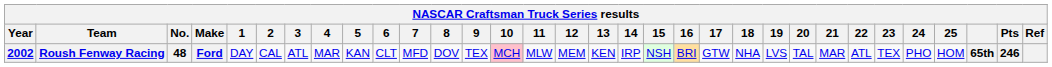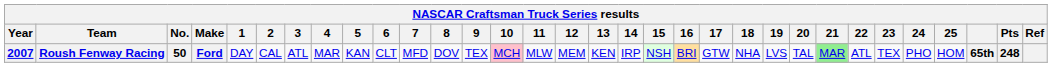Roush Fenway Racing | Year: 2002 -> 2007
Roush Fenway Racing | No.: 48 -> 50
Roush Fenway Racing | 21: no background -> lightgreen background
Roush Fenway Racing | Pts: 246 -> 248
